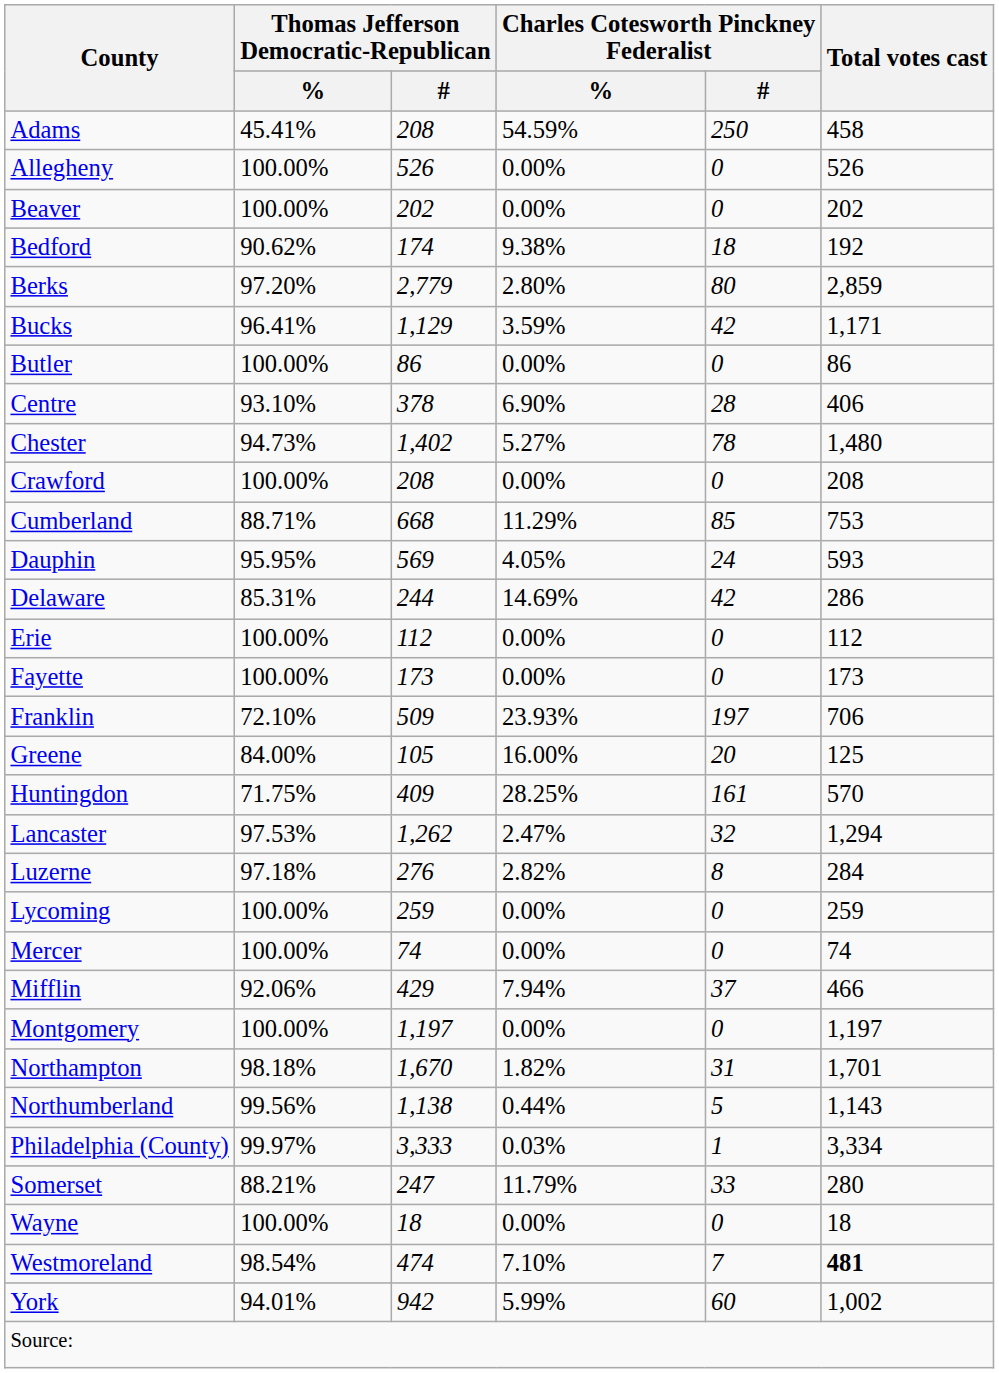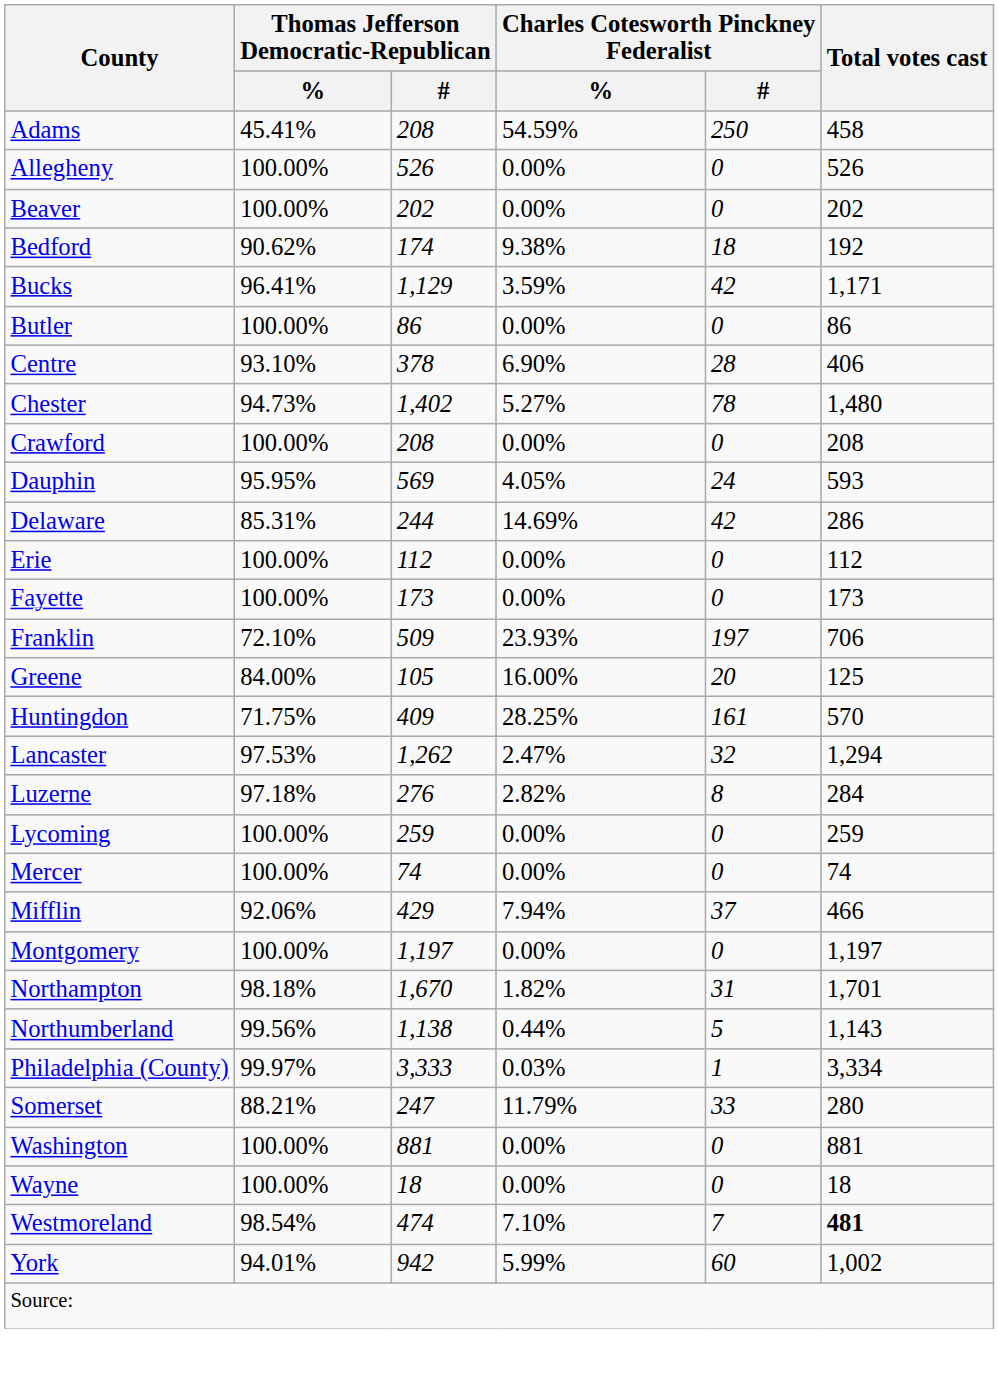- row: Berks | 97.20% | 2,779 | 2.80% | 80 | 2,859
- row: Cumberland | 88.71% | 668 | 11.29% | 85 | 753
+ row: Washington | 100.00% | 881 | 0.00% | 0 | 881
